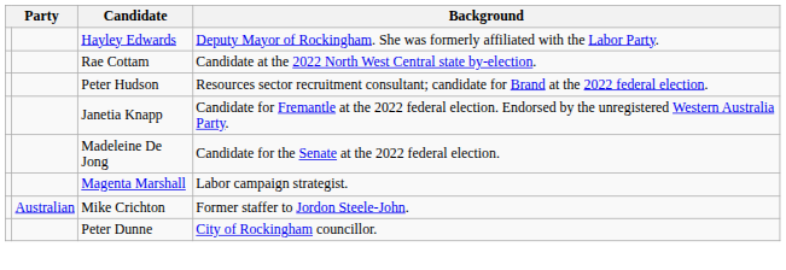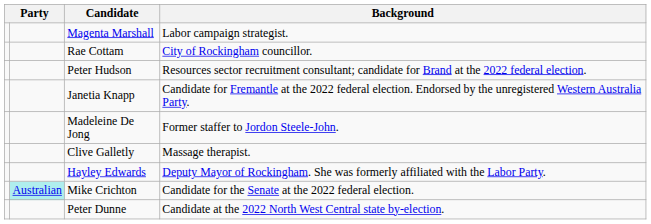rows swapped: Magenta Marshall <-> Hayley Edwards
Rae Cottam | Background: Candidate at the 2022 North West Central state by-election. -> City of Rockingham councillor.
Madeleine De Jong | Background: Candidate for the Senate at the 2022 federal election. -> Former staffer to Jordon Steele-John.
+ row: Clive Galletly | Massage therapist.
Mike Crichton | column 2: no background -> paleturquoise background
Mike Crichton | Background: Former staffer to Jordon Steele-John. -> Candidate for the Senate at the 2022 federal election.
Peter Dunne | Background: City of Rockingham councillor. -> Candidate at the 2022 North West Central state by-election.
